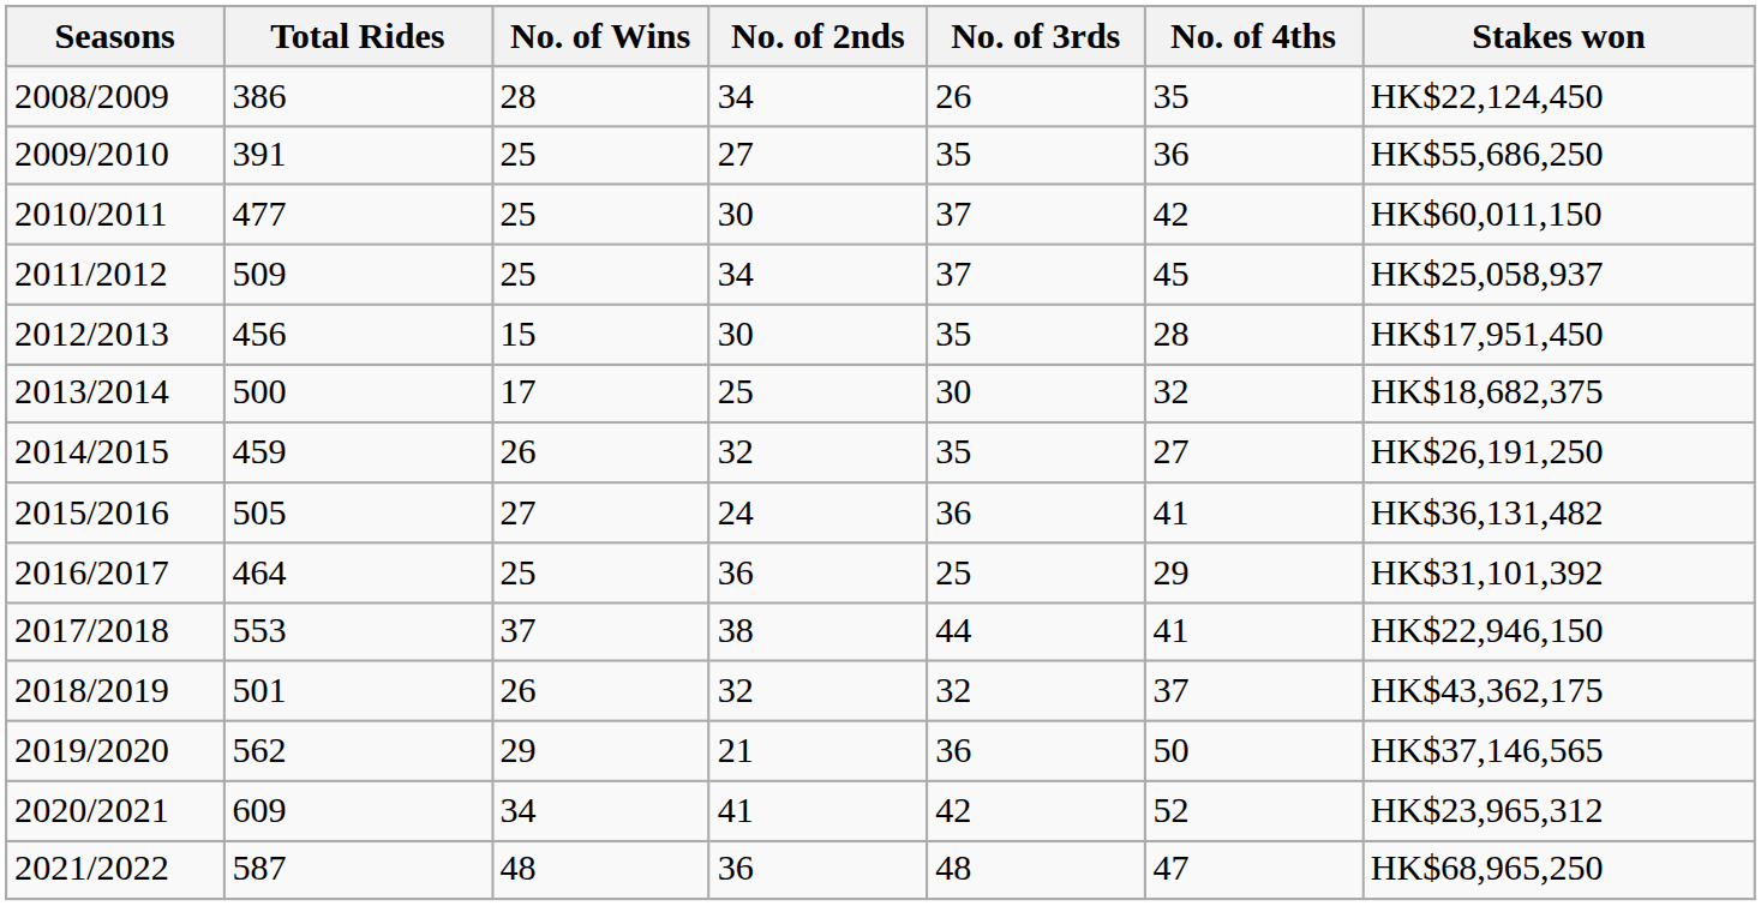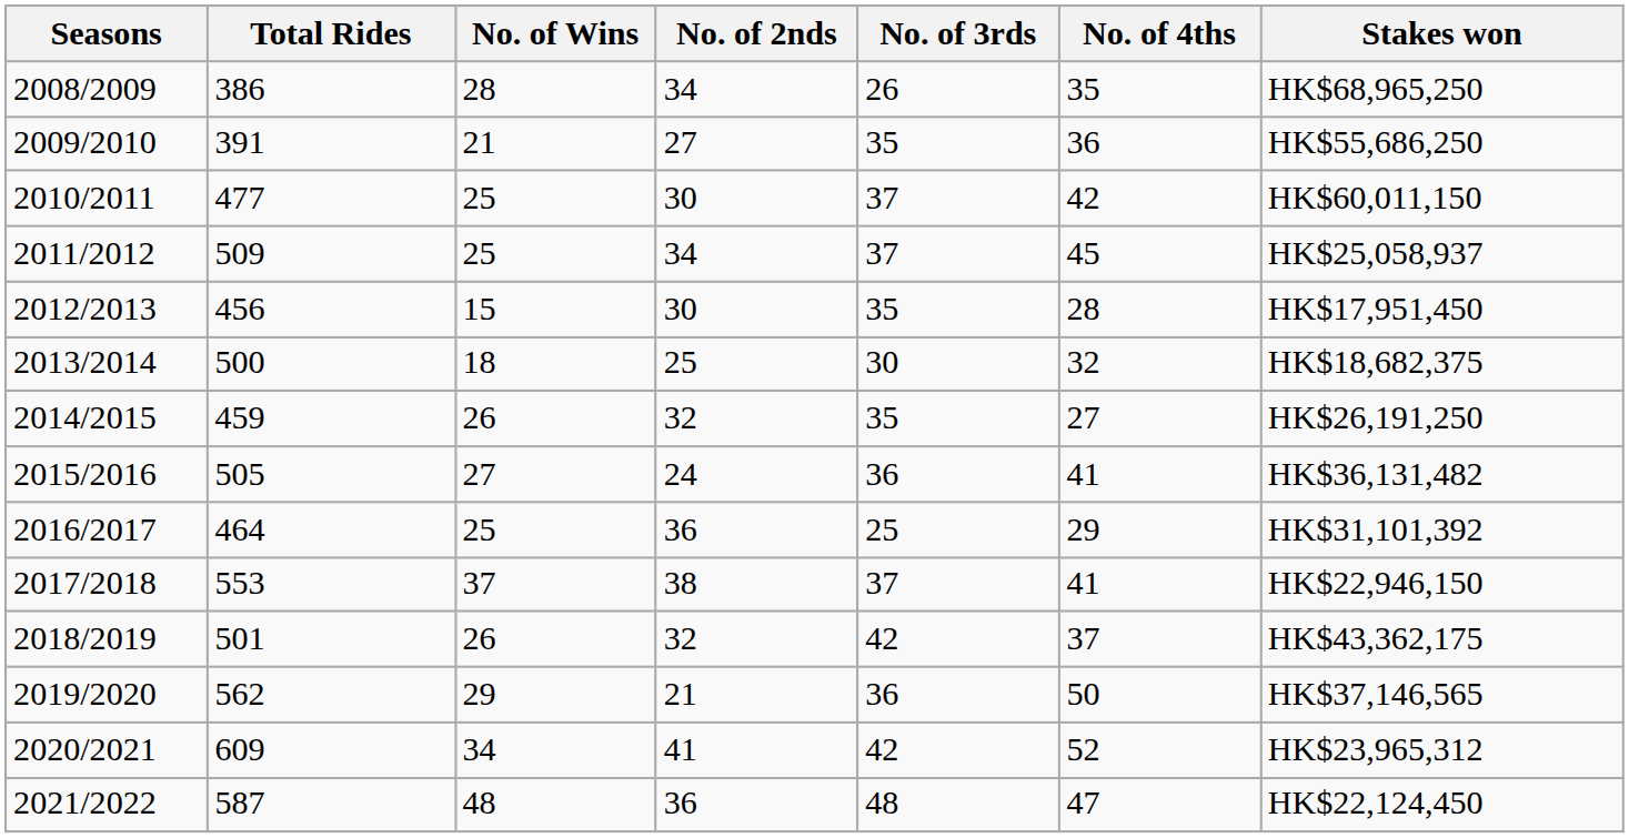2008/2009 | Stakes won: HK$22,124,450 -> HK$68,965,250
2009/2010 | No. of Wins: 25 -> 21
2013/2014 | No. of Wins: 17 -> 18
2017/2018 | No. of 3rds: 44 -> 37
2018/2019 | No. of 3rds: 32 -> 42
2021/2022 | Stakes won: HK$68,965,250 -> HK$22,124,450
